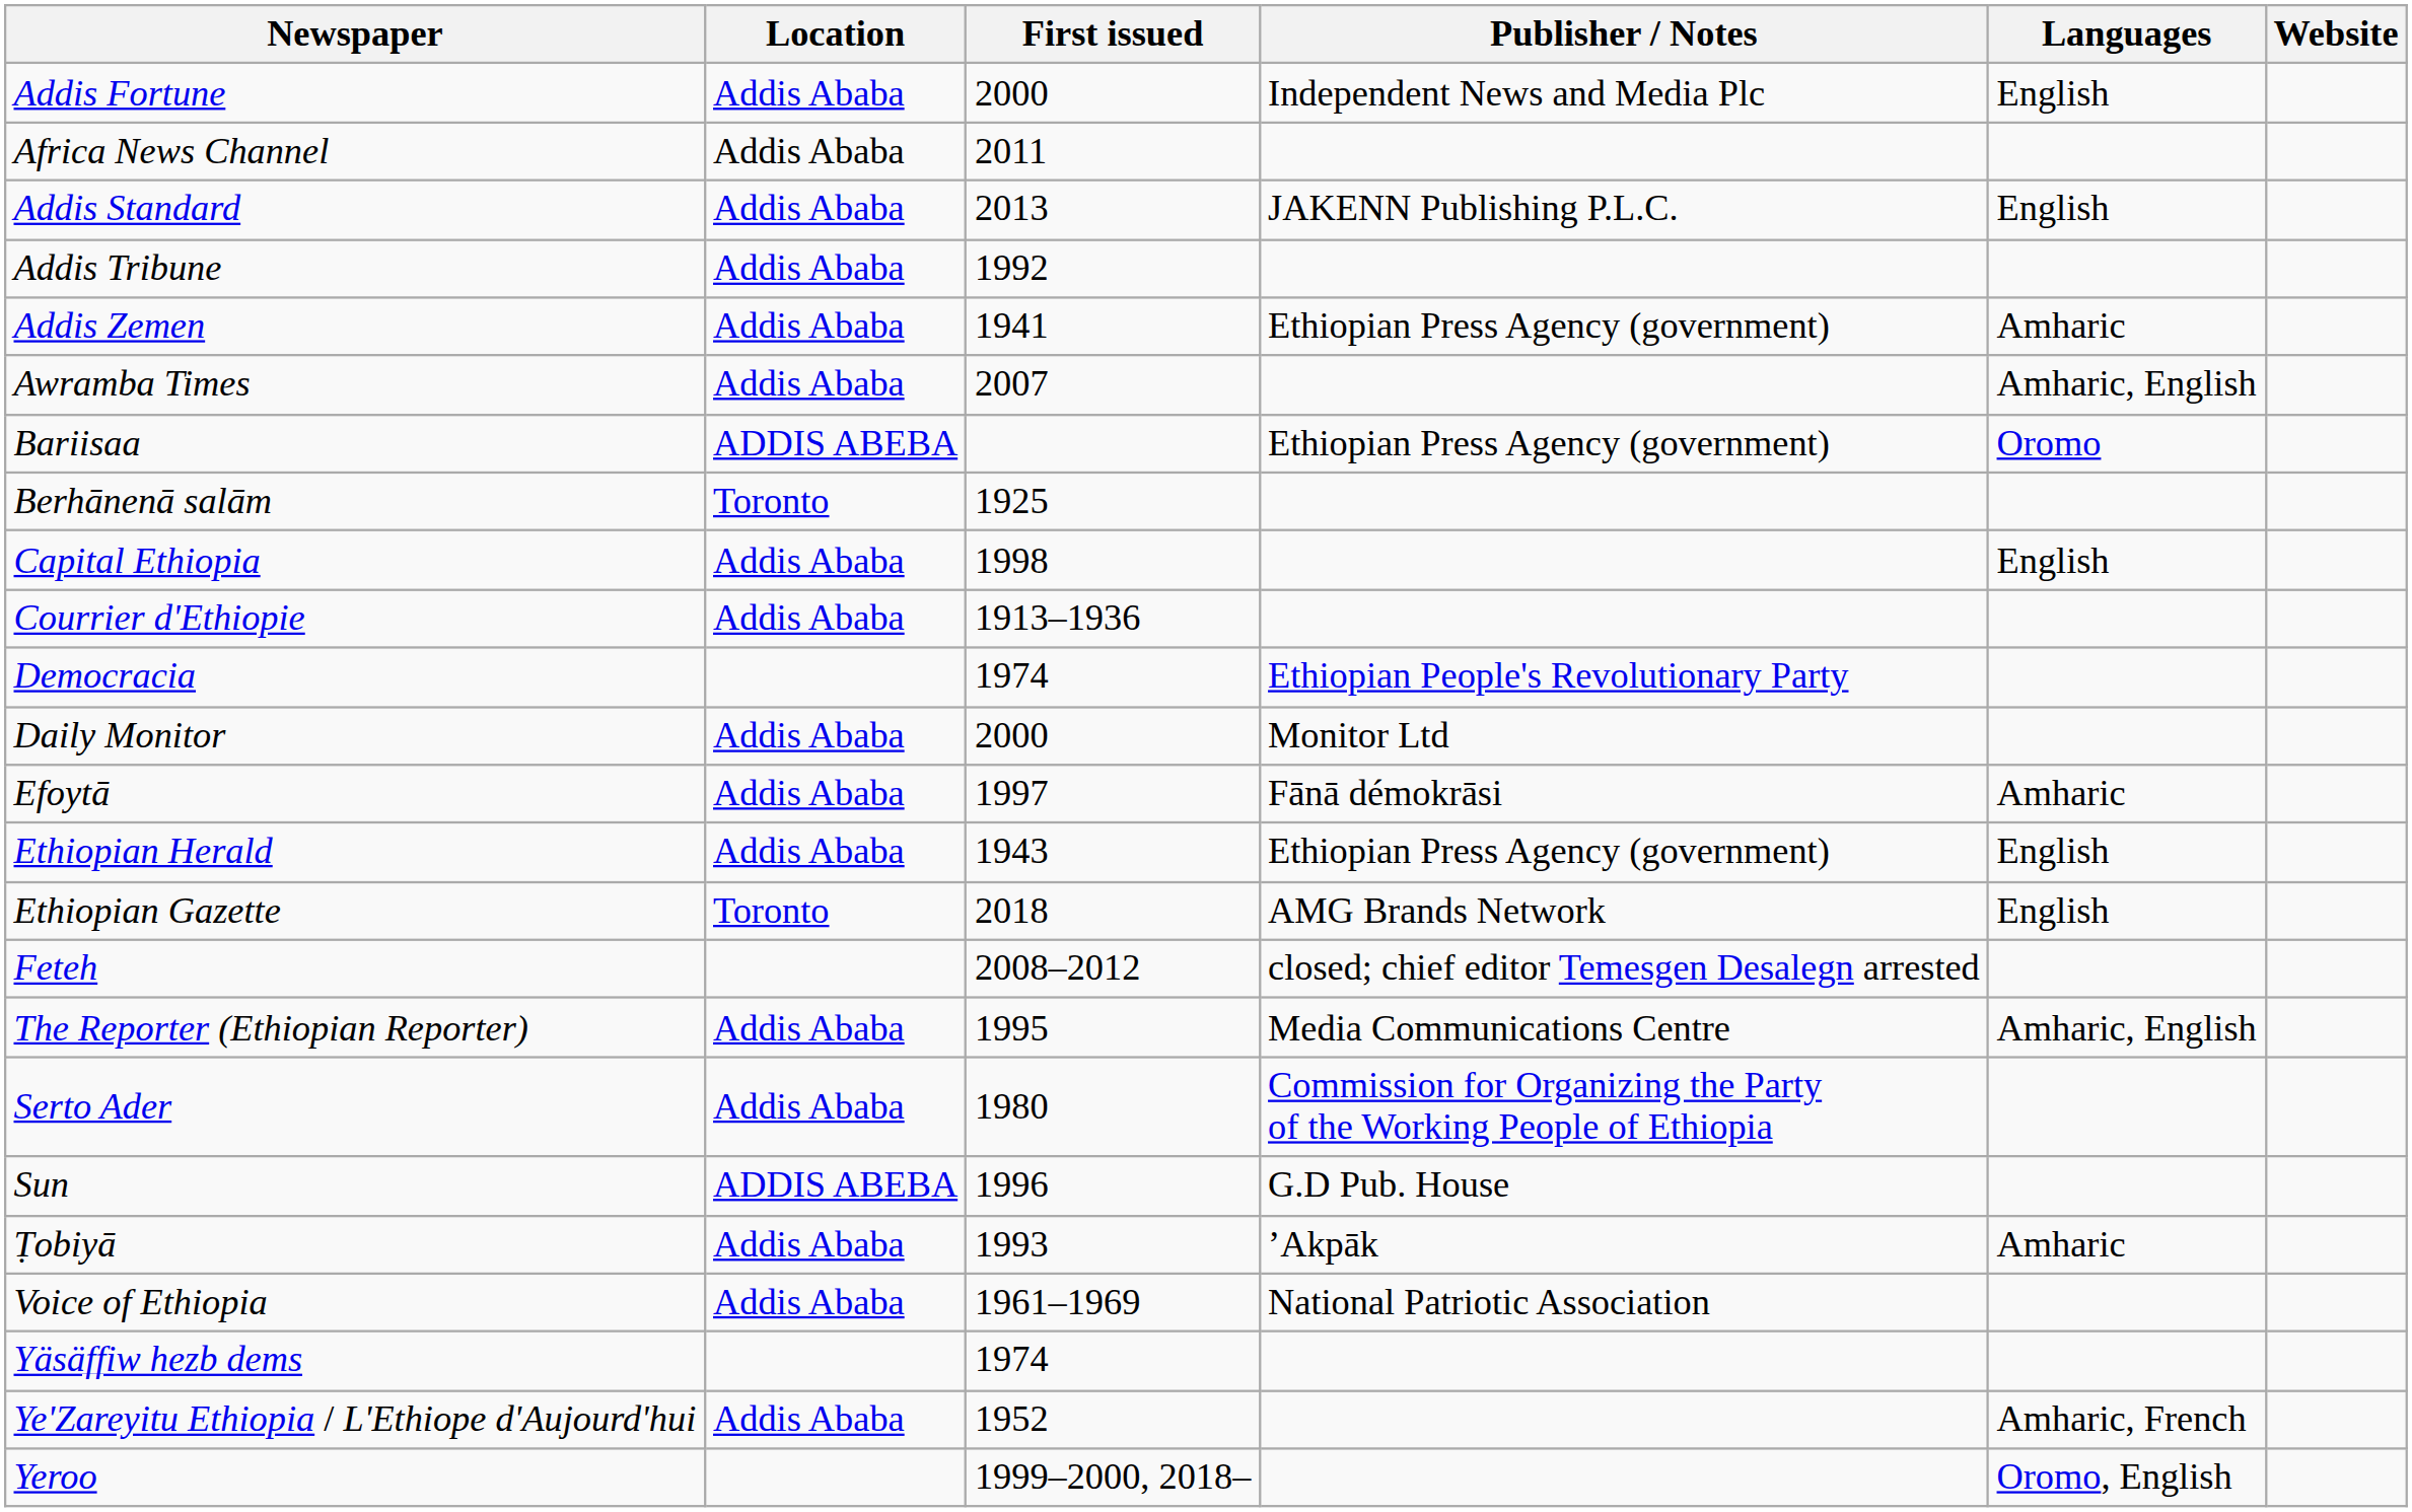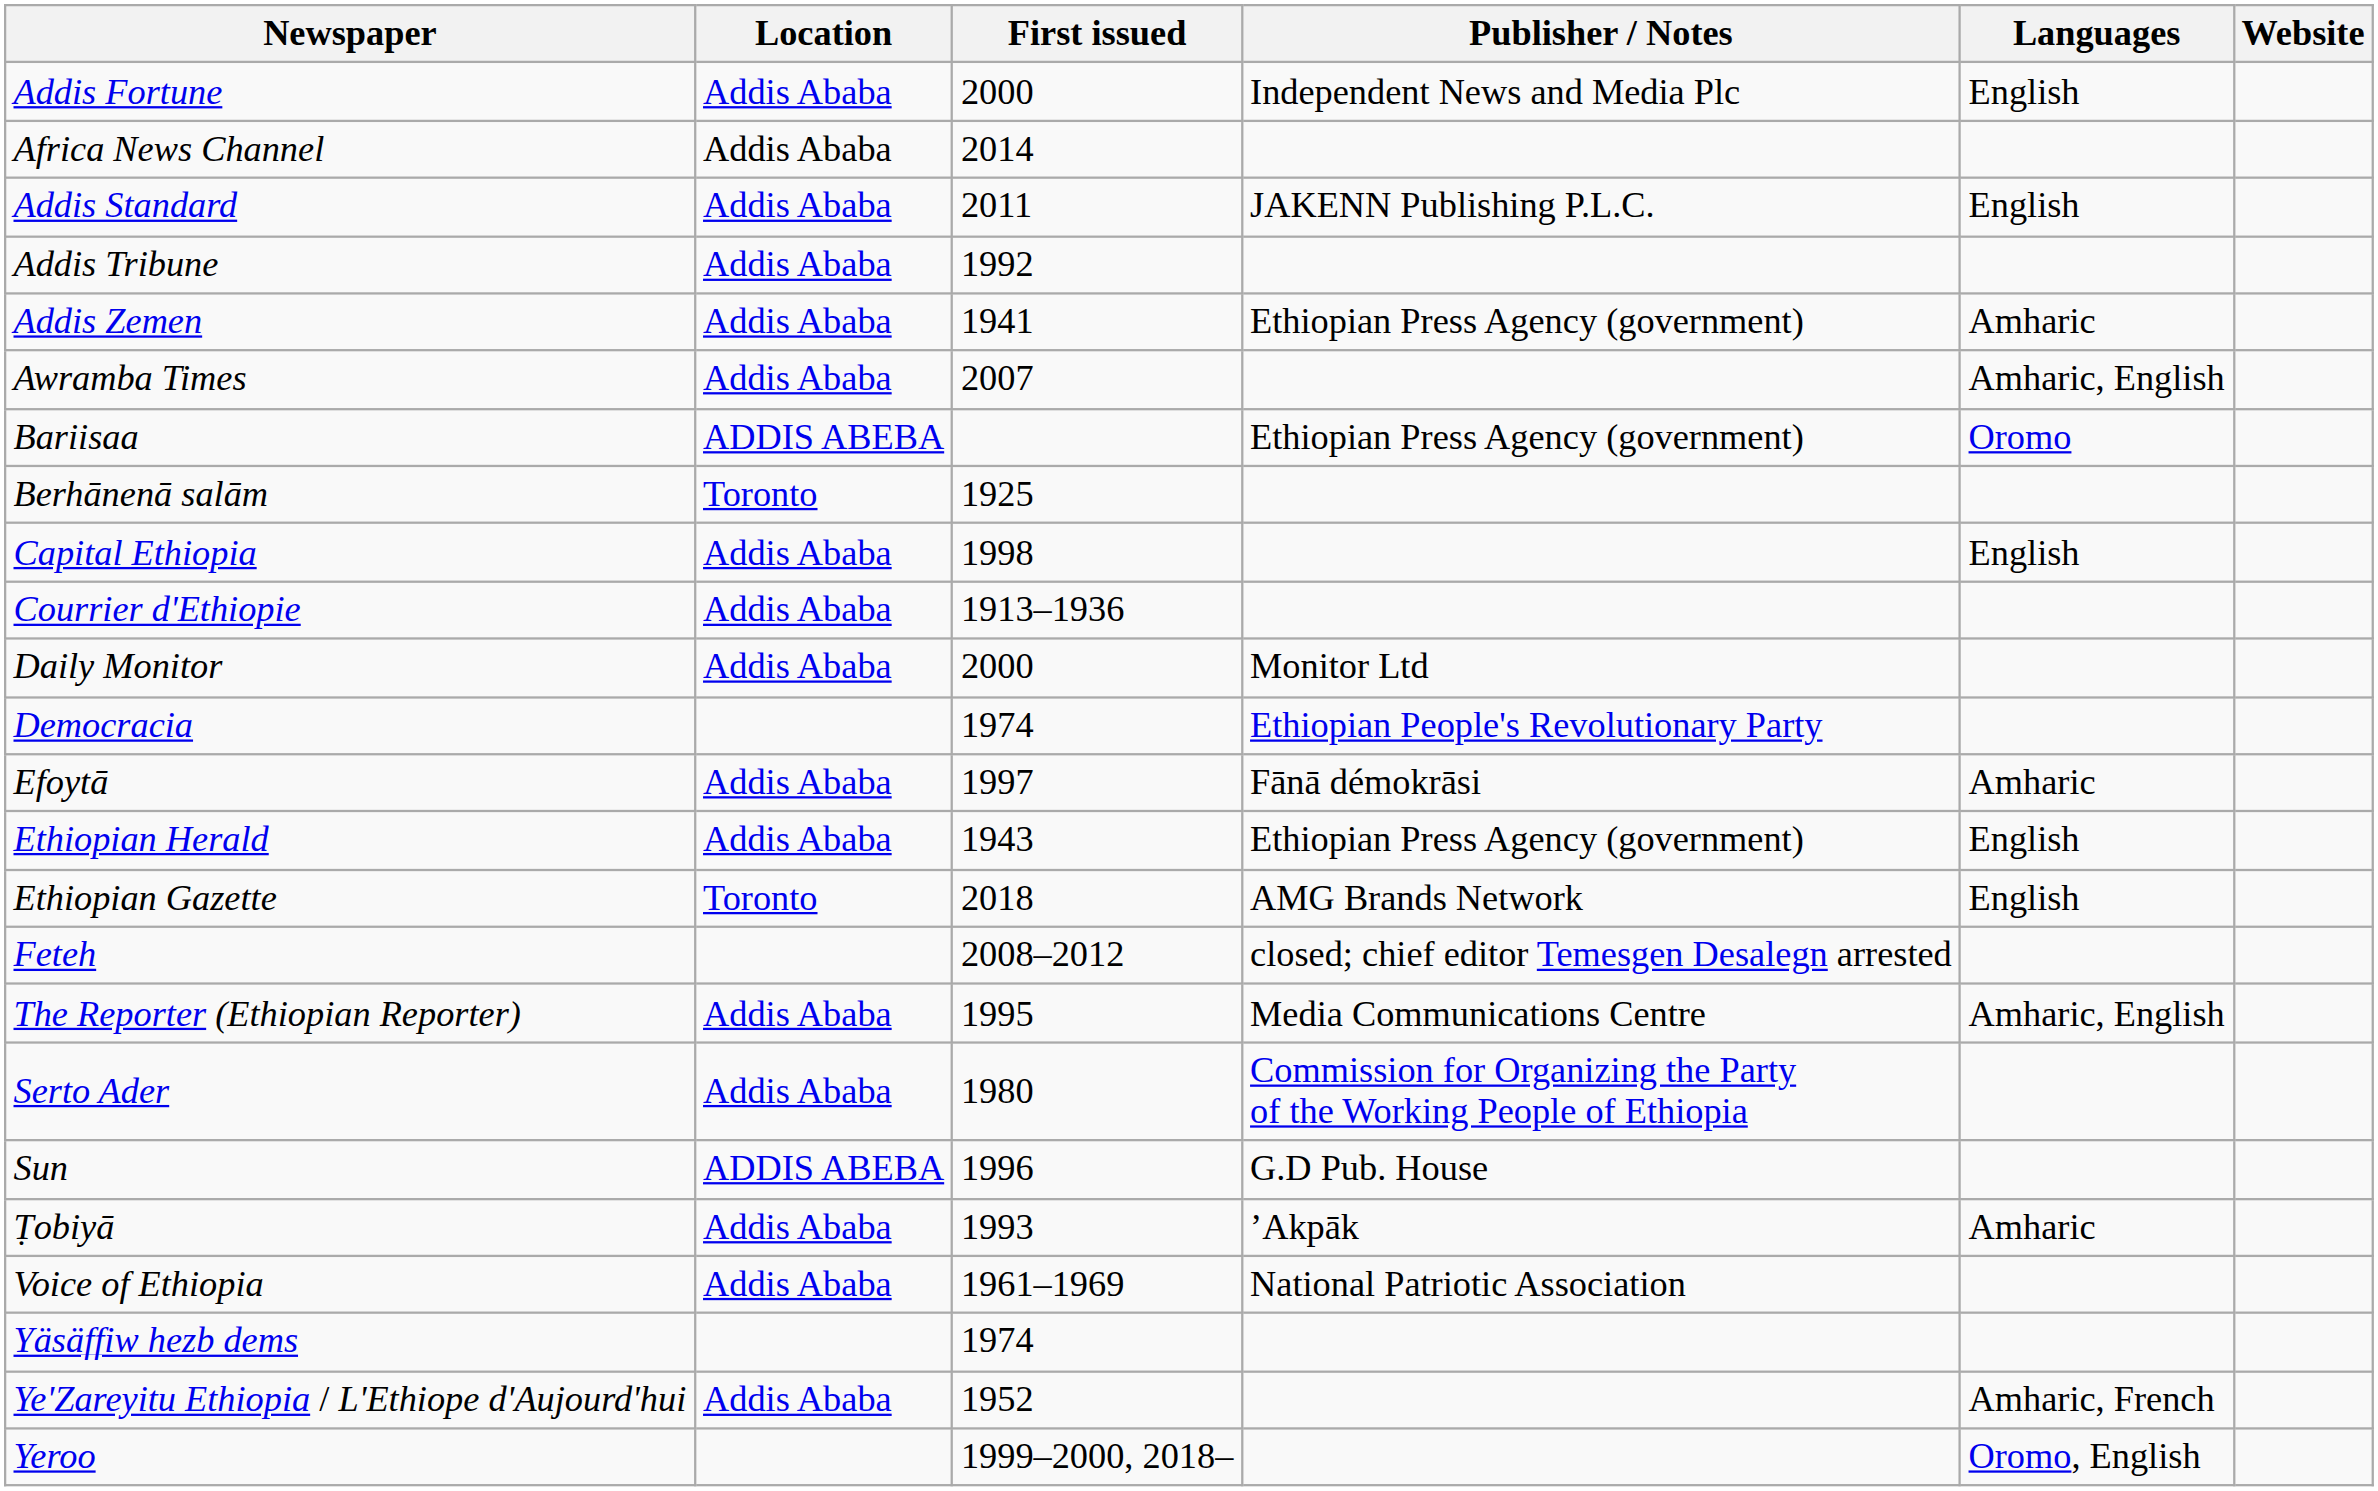Africa News Channel | First issued: 2011 -> 2014
Addis Standard | First issued: 2013 -> 2011
rows swapped: Daily Monitor <-> Democracia
